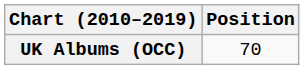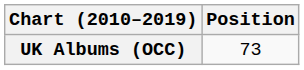UK Albums (OCC) | Position: 70 -> 73
